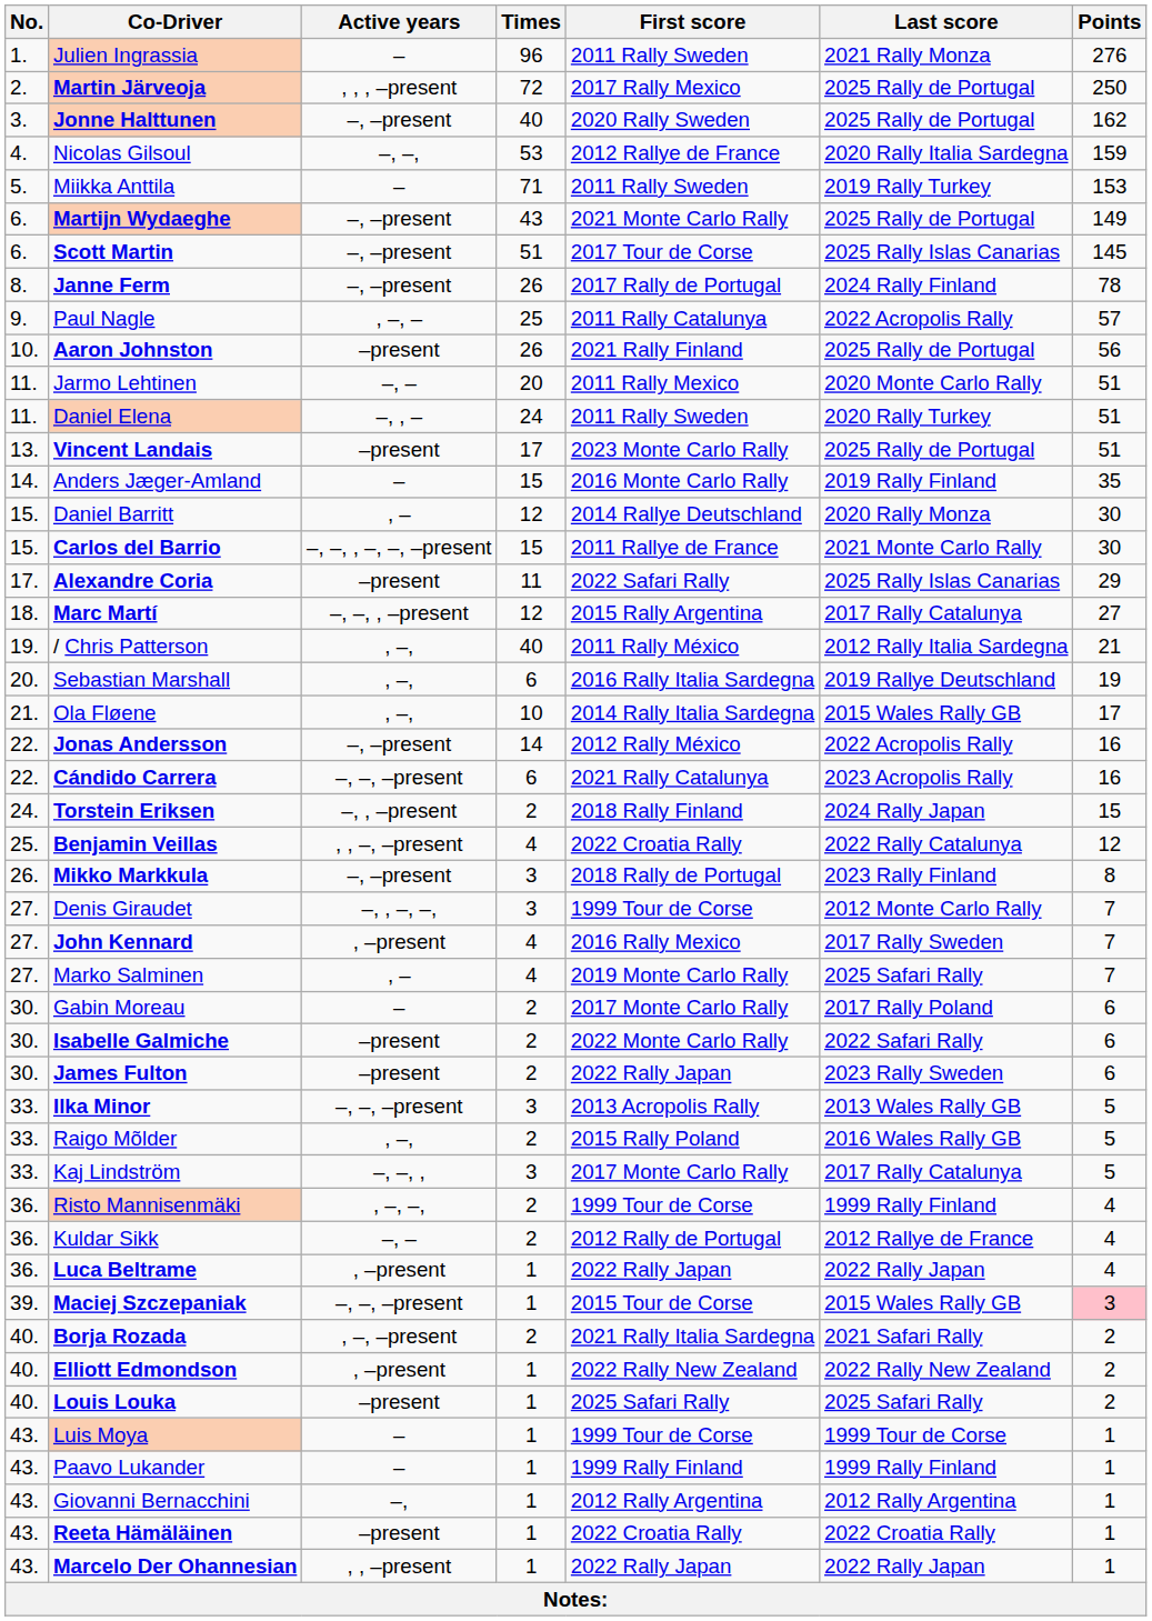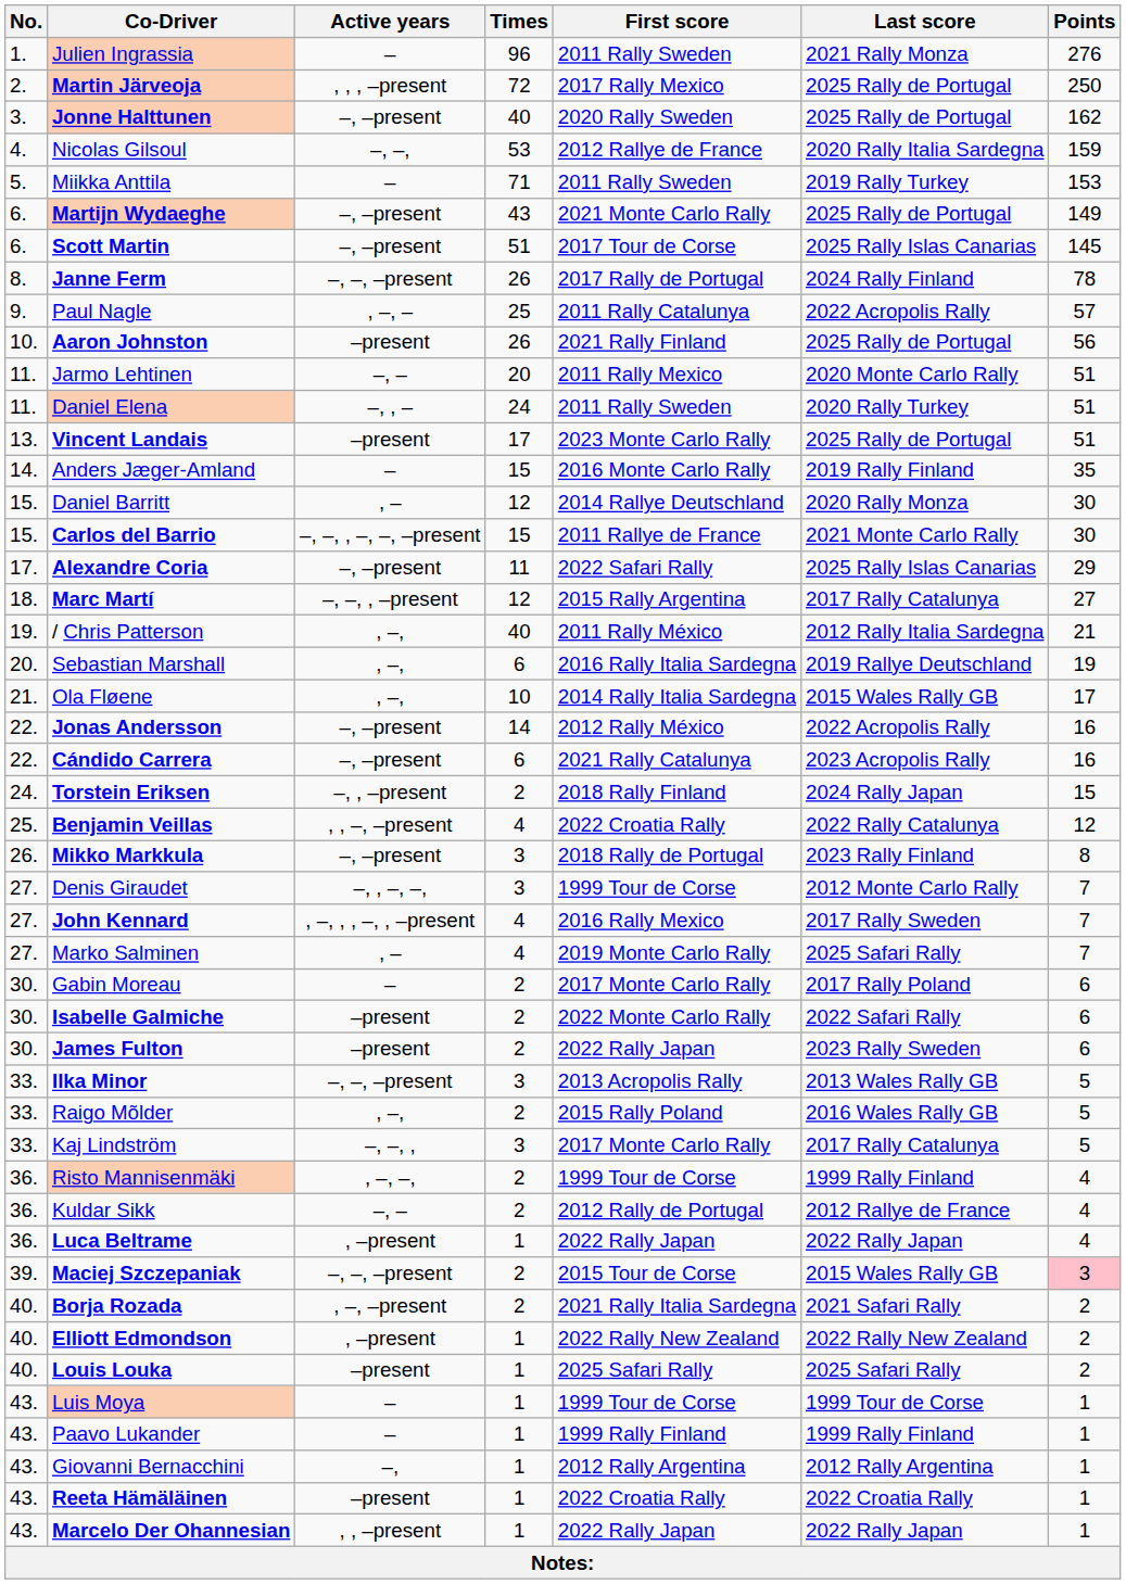Janne Ferm | Active years: –, –present -> –, –, –present
Alexandre Coria | Active years: –present -> –, –present
Cándido Carrera | Active years: –, –, –present -> –, –present
John Kennard | Active years: , –present -> , –, , , –, , –present
Maciej Szczepaniak | Times: 1 -> 2
